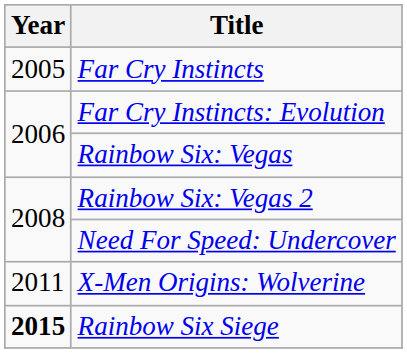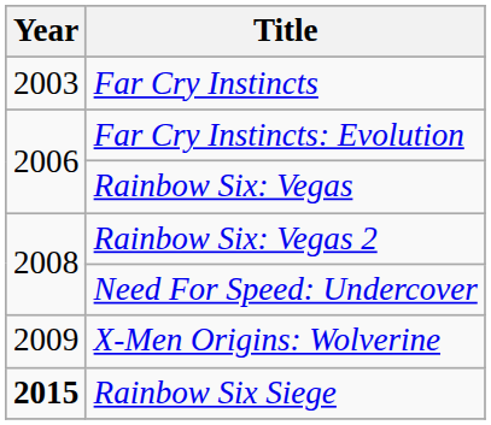Far Cry Instincts | Year: 2005 -> 2003
X-Men Origins: Wolverine | Year: 2011 -> 2009
